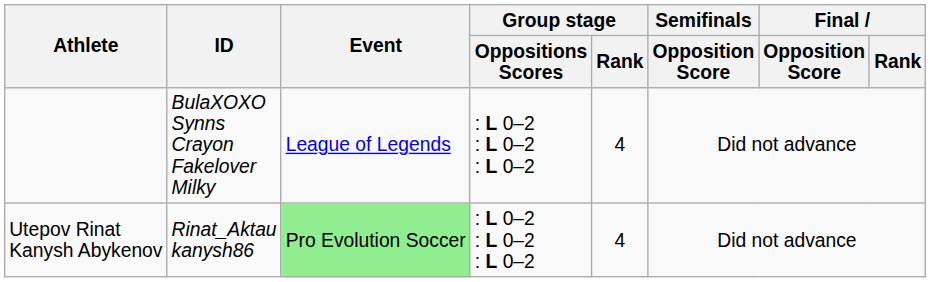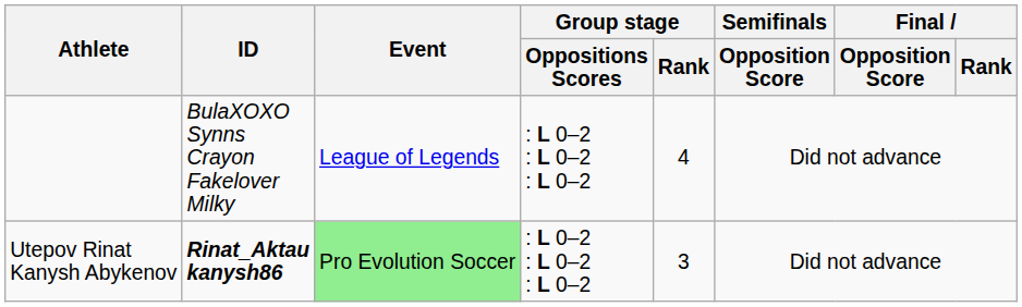Utepov Rinat Kanysh Abykenov | ID: normal -> bold
Utepov Rinat Kanysh Abykenov | Group stage / Rank: 4 -> 3
